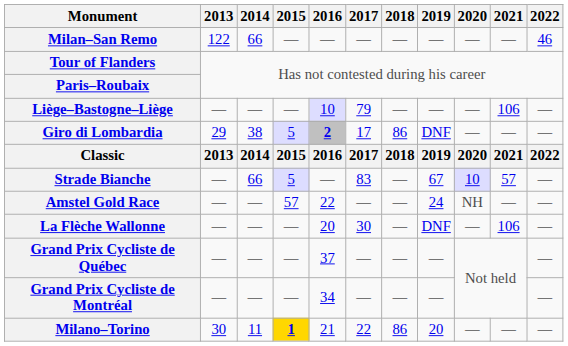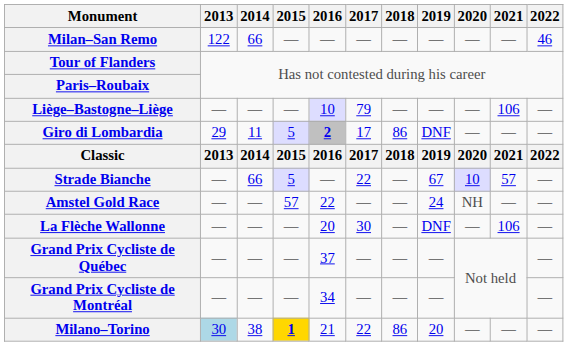Giro di Lombardia | 2014: 38 -> 11
Strade Bianche | 2017: 83 -> 22
Milano–Torino | 2013: no background -> lightblue background
Milano–Torino | 2014: 11 -> 38
